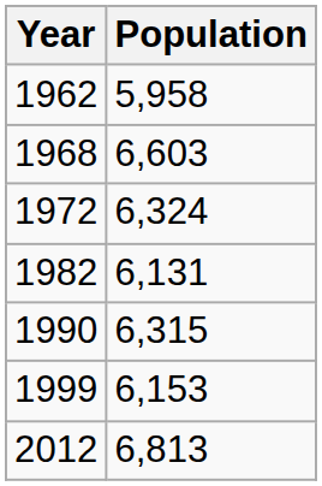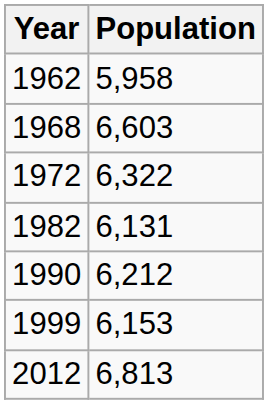1972 | Population: 6,324 -> 6,322
1990 | Population: 6,315 -> 6,212
